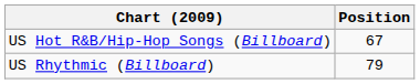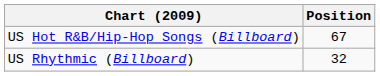US Rhythmic (Billboard) | Position: 79 -> 32
